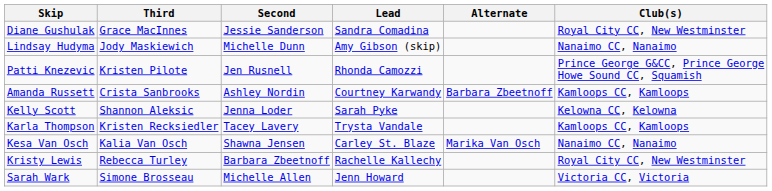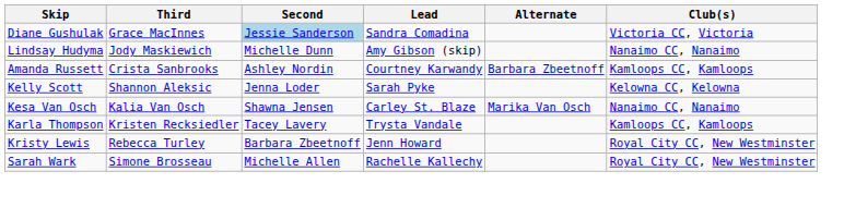Diane Gushulak | Second: no background -> lightblue background
Diane Gushulak | Club(s): Royal City CC, New Westminster -> Victoria CC, Victoria
- row: Patti Knezevic | Kristen Pilote | Jen Rusnell | Rhonda Camozzi | Prince George G&CC, Prince George Howe Sound CC, Squamish
rows swapped: Karla Thompson <-> Kesa Van Osch
Kristy Lewis | Lead: Rachelle Kallechy -> Jenn Howard
Sarah Wark | Lead: Jenn Howard -> Rachelle Kallechy
Sarah Wark | Club(s): Victoria CC, Victoria -> Royal City CC, New Westminster
